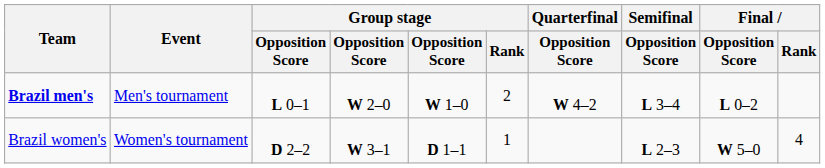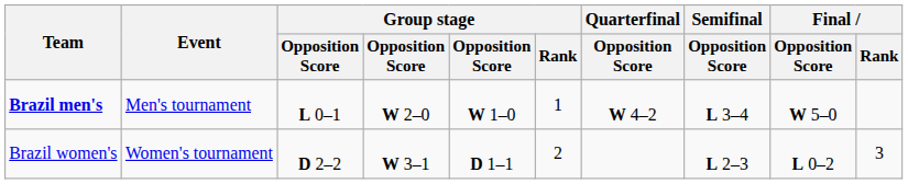Brazil men's | Group stage / Rank: 2 -> 1
Brazil men's | Final / Opposition Score: L 0–2 -> W 5–0
Brazil women's | Group stage / Rank: 1 -> 2
Brazil women's | Final / Opposition Score: W 5–0 -> L 0–2
Brazil women's | Final / Rank: 4 -> 3
